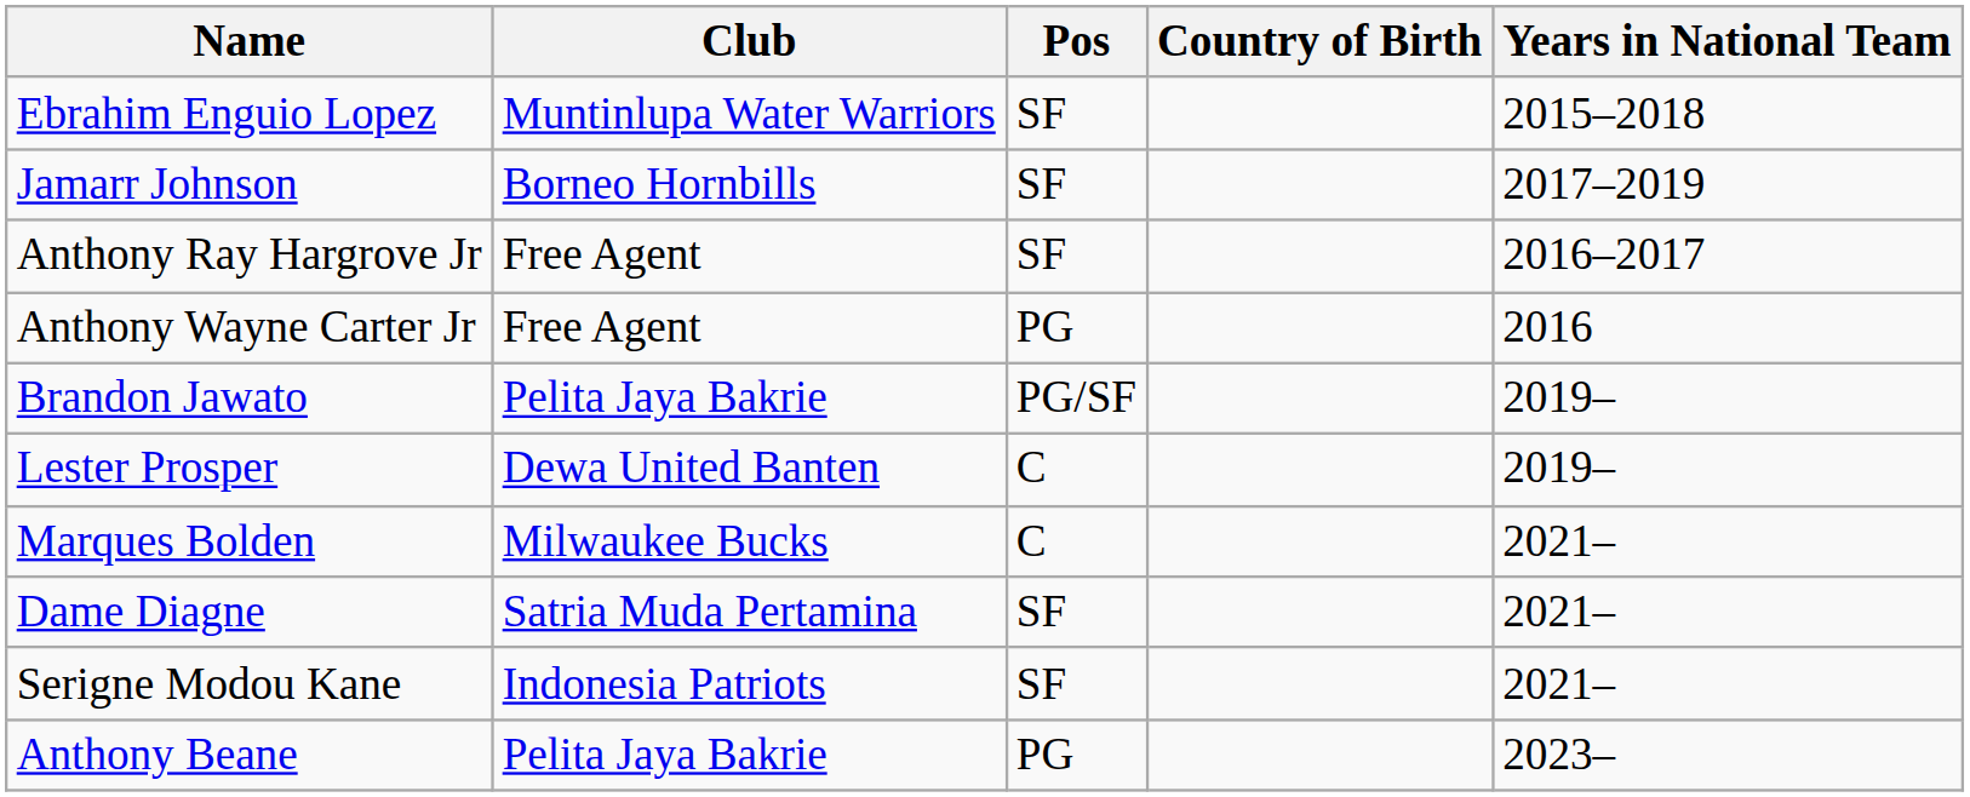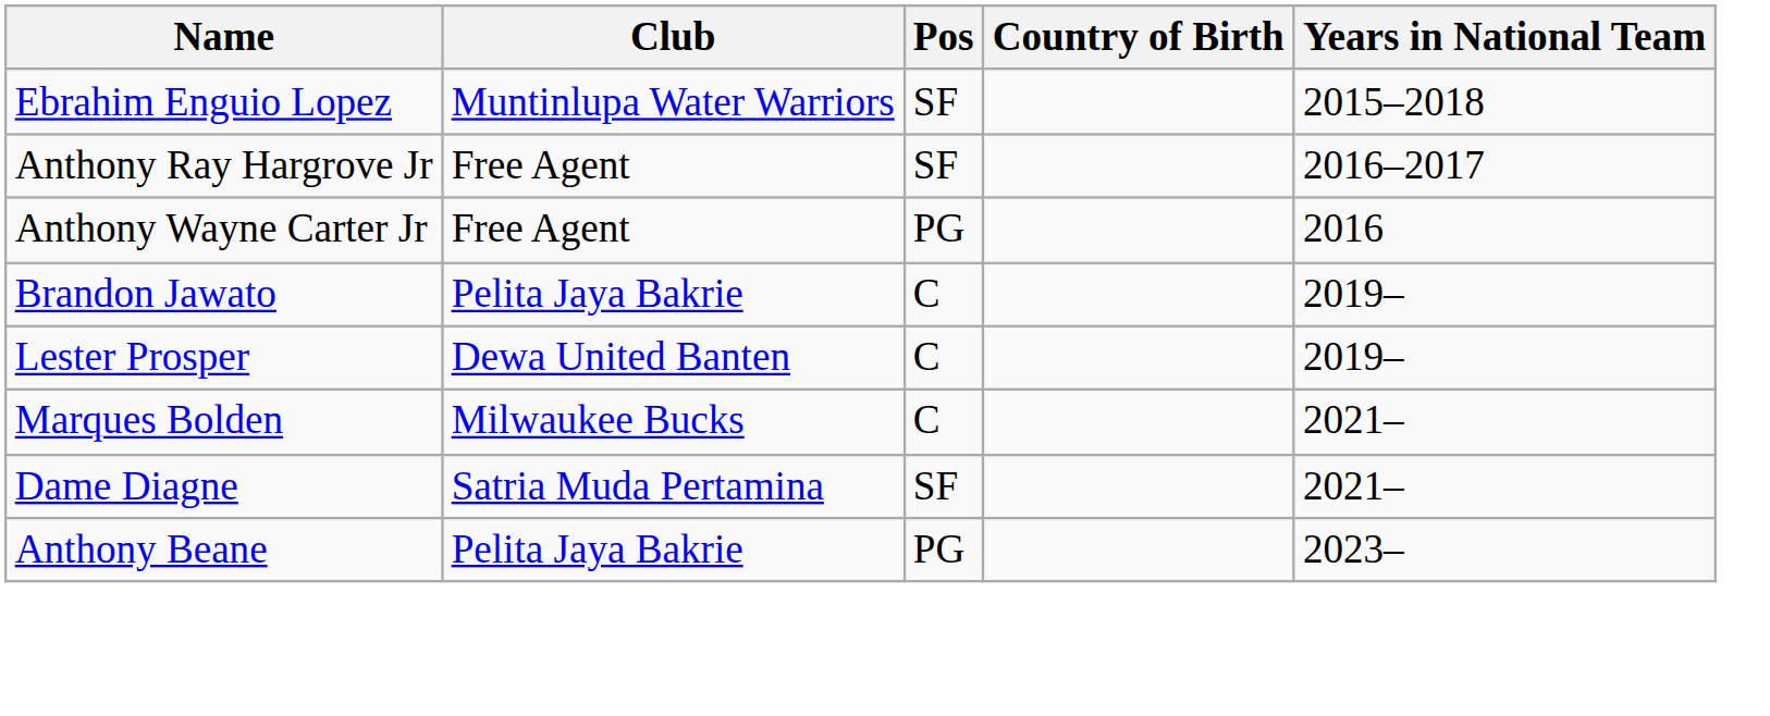- row: Jamarr Johnson | Borneo Hornbills | SF | 2017–2019
Brandon Jawato | Pos: PG/SF -> C
- row: Serigne Modou Kane | Indonesia Patriots | SF | 2021–
